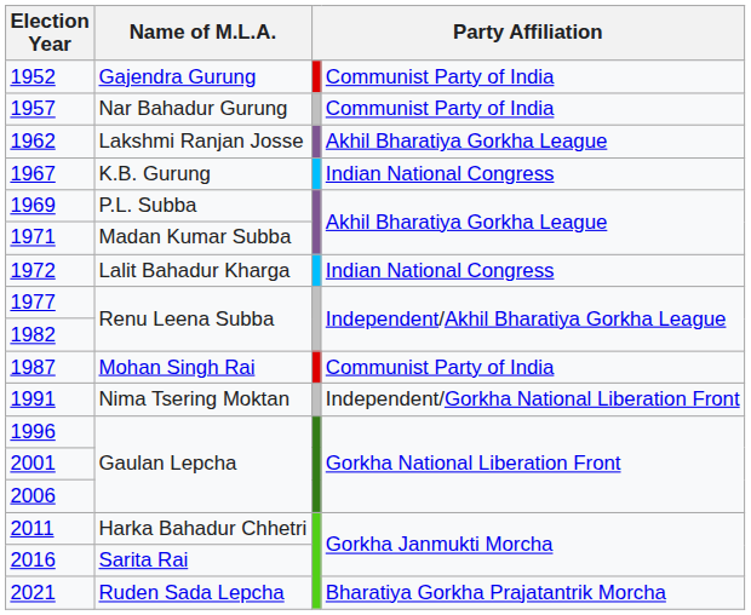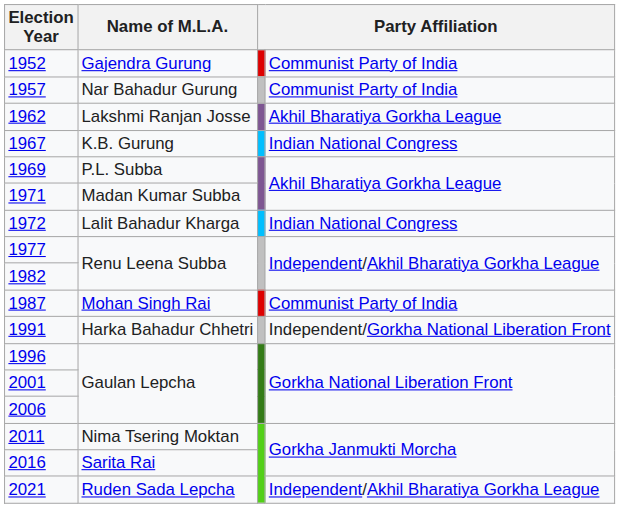1991 | Name of M.L.A.: Nima Tsering Moktan -> Harka Bahadur Chhetri
2011 | Name of M.L.A.: Harka Bahadur Chhetri -> Nima Tsering Moktan
2021 | column 4: Bharatiya Gorkha Prajatantrik Morcha -> Independent/Akhil Bharatiya Gorkha League
